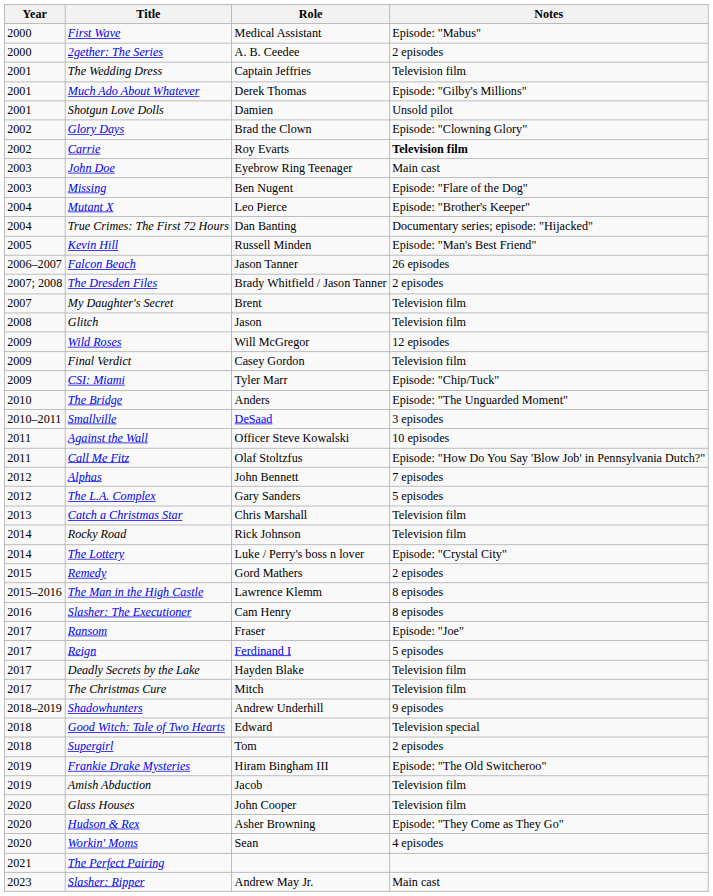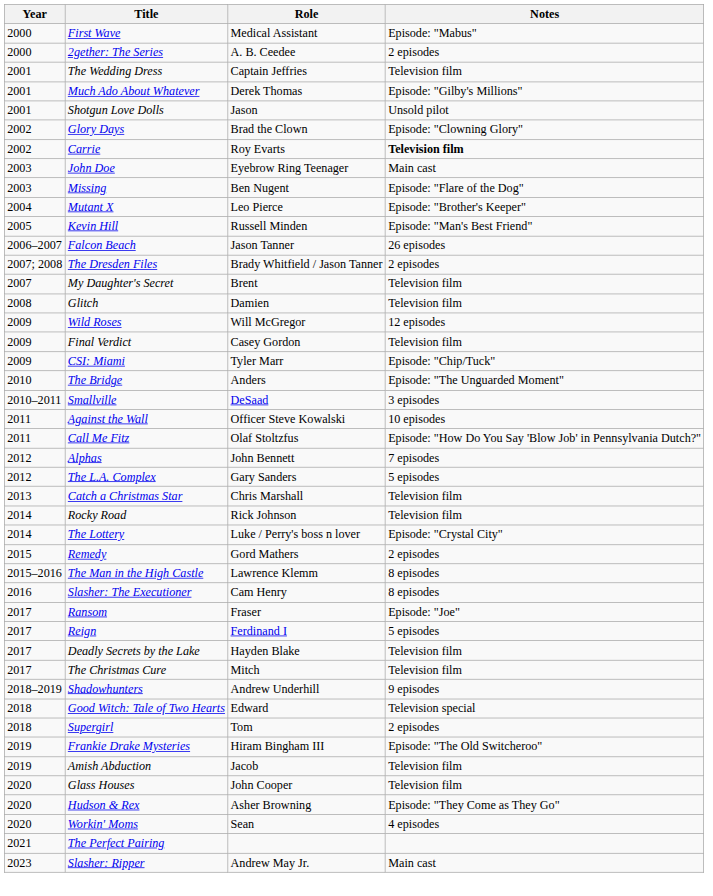Shotgun Love Dolls | Role: Damien -> Jason
- row: 2004 | True Crimes: The First 72 Hours | Dan Banting | Documentary series; episode: "Hijacked"
Glitch | Role: Jason -> Damien
